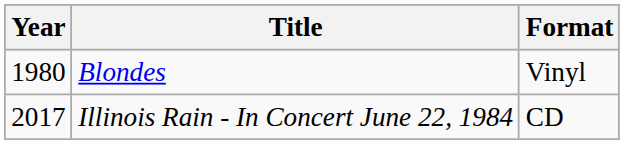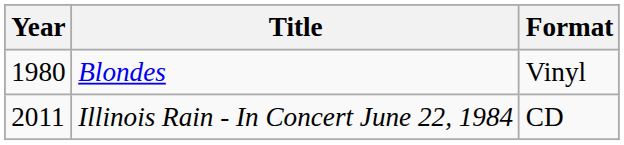Illinois Rain - In Concert June 22, 1984 | Year: 2017 -> 2011
